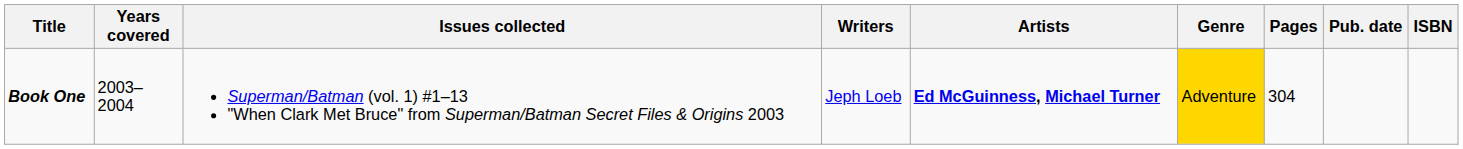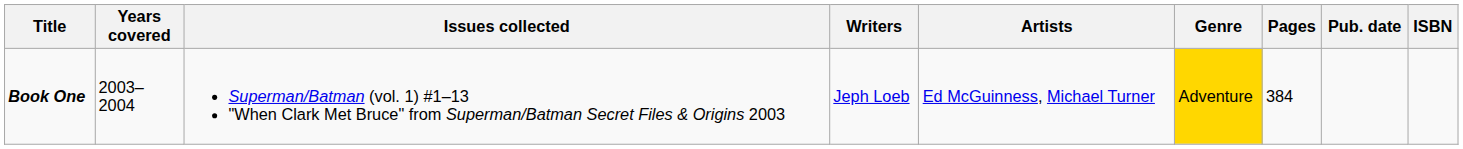Book One | Artists: bold -> normal
Book One | Pages: 304 -> 384
